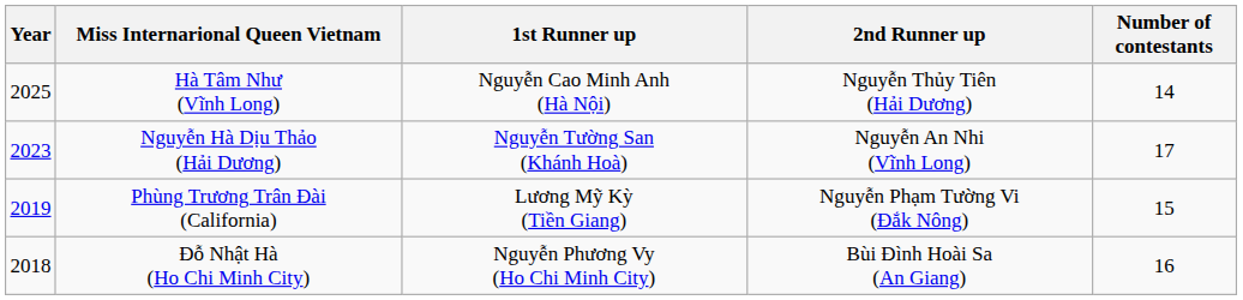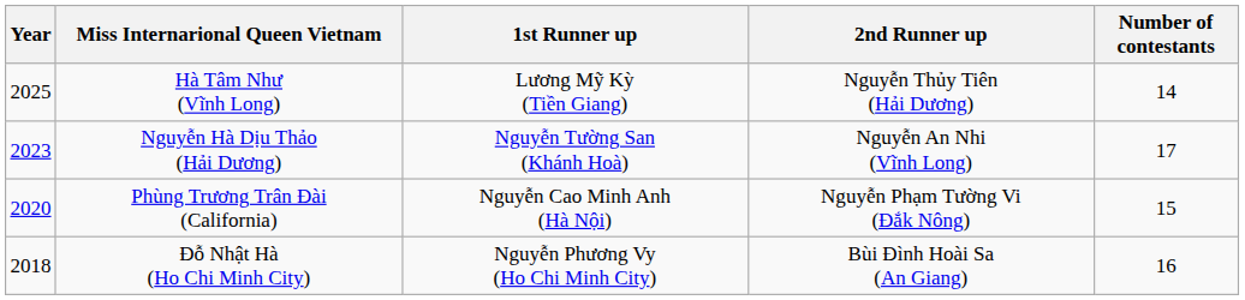Hà Tâm Như (Vĩnh Long) | 1st Runner up: Nguyễn Cao Minh Anh (Hà Nội) -> Lương Mỹ Kỳ (Tiền Giang)
Phùng Trương Trân Đài (California) | Year: 2019 -> 2020
Phùng Trương Trân Đài (California) | 1st Runner up: Lương Mỹ Kỳ (Tiền Giang) -> Nguyễn Cao Minh Anh (Hà Nội)
